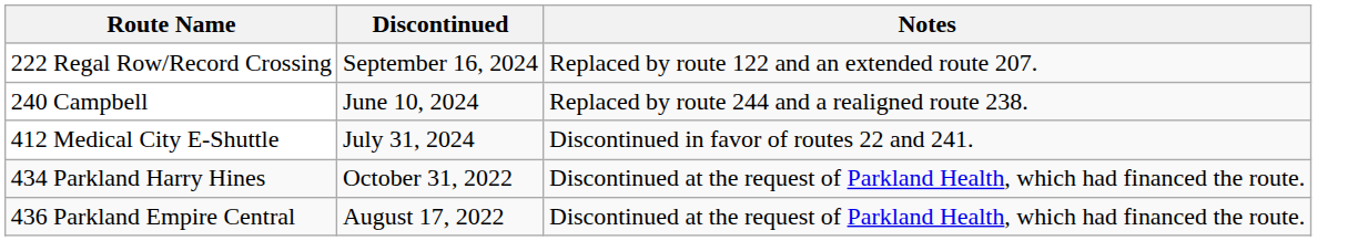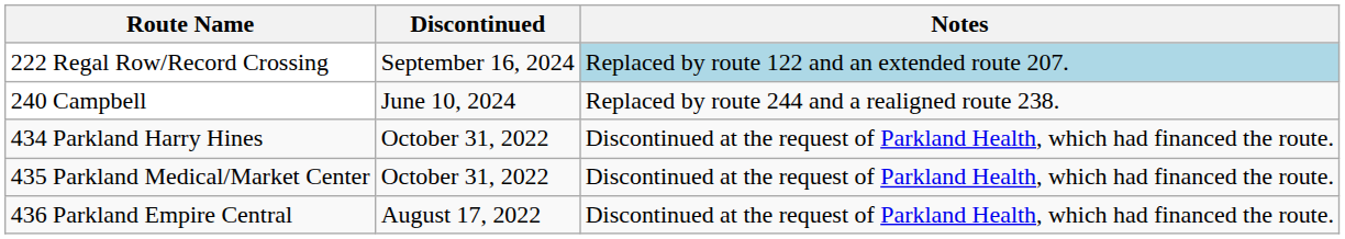222 Regal Row/Record Crossing | Notes: no background -> lightblue background
- row: 412 Medical City E-Shuttle | July 31, 2024 | Discontinued in favor of routes 22 and 241.
+ row: 435 Parkland Medical/Market Center | October 31, 2022 | Discontinued at the request of Parkland Health, which had financed the route.
